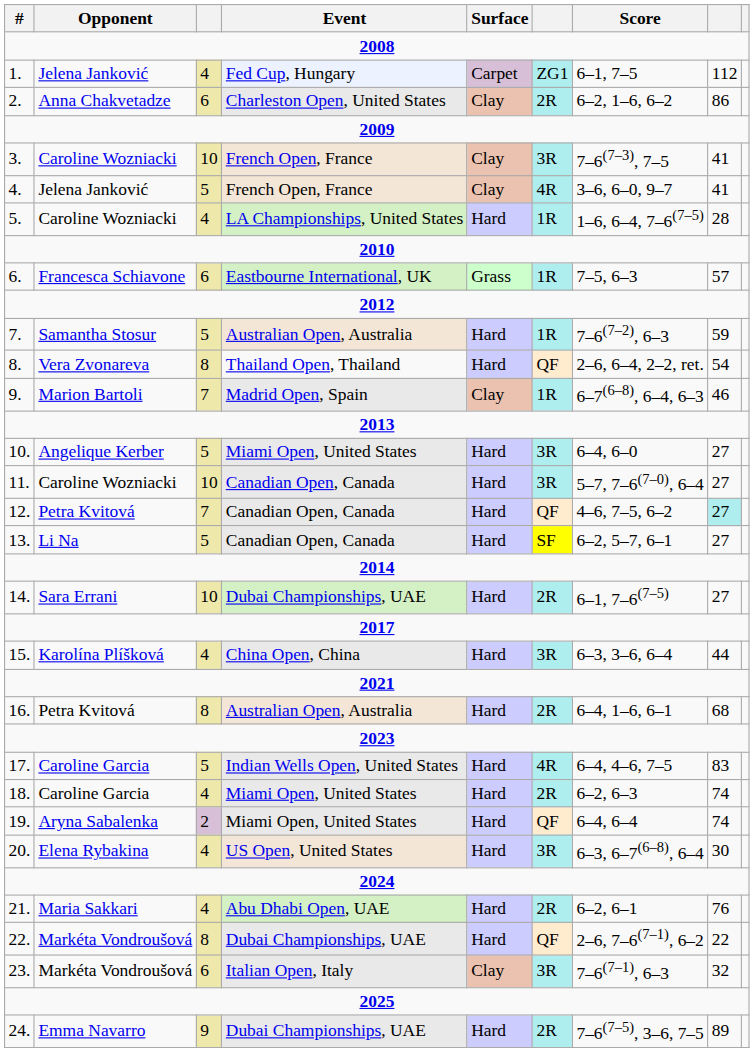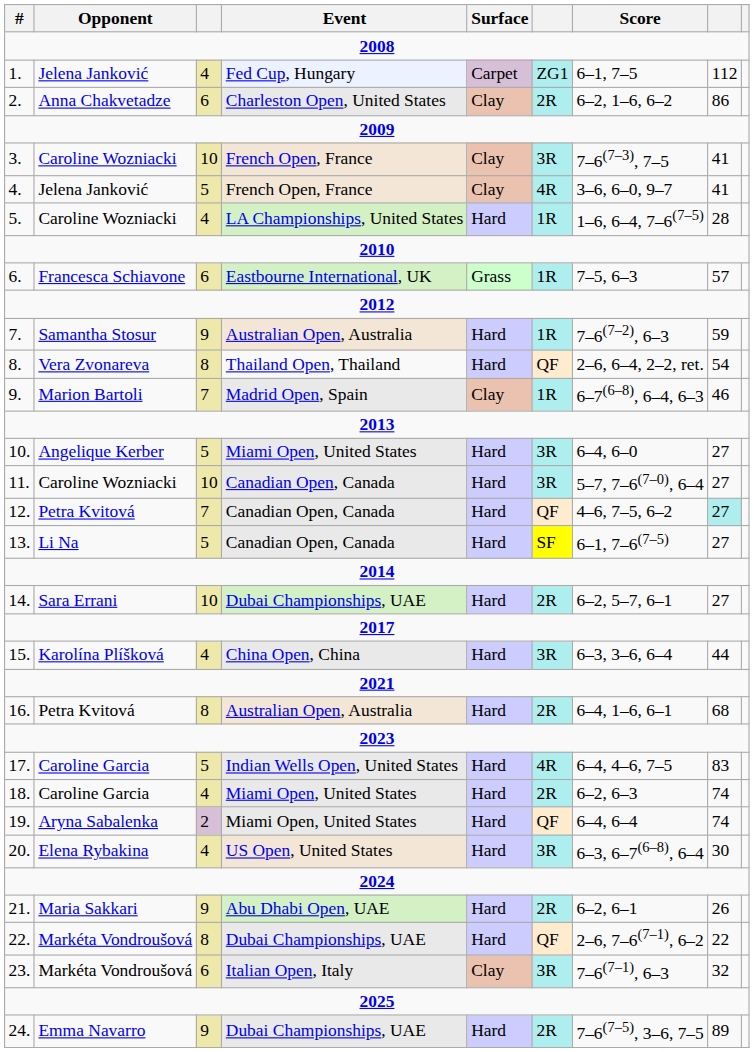7. | column 3: 5 -> 9
13. | Score: 6–2, 5–7, 6–1 -> 6–1, 7–6(7–5)
14. | Score: 6–1, 7–6(7–5) -> 6–2, 5–7, 6–1
21. | column 3: 4 -> 9
21. | column 8: 76 -> 26
